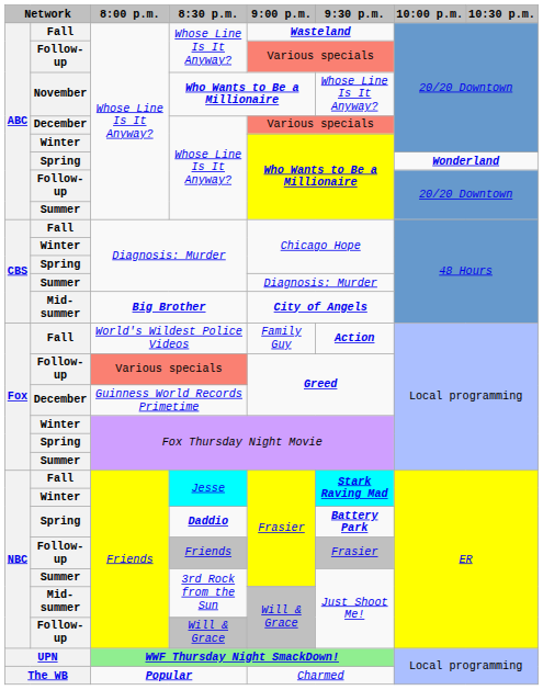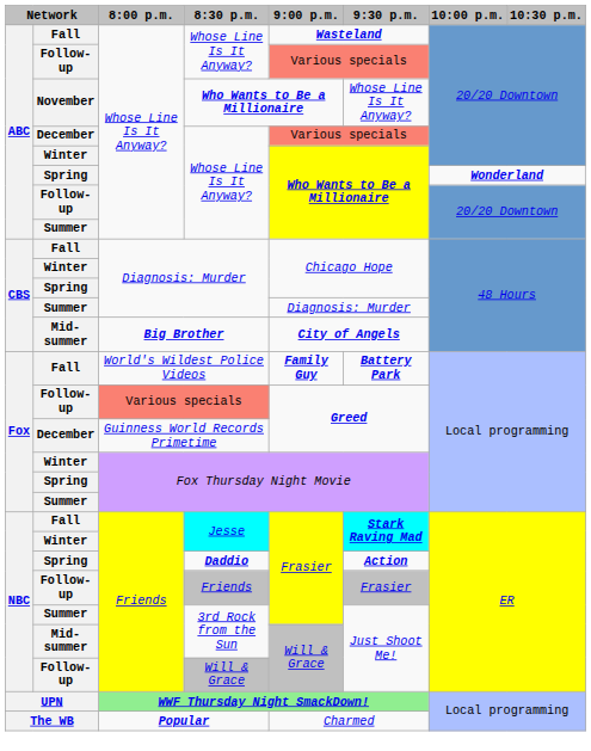World's Wildest Police Videos | 9:00 p.m.: normal -> bold
World's Wildest Police Videos | 9:30 p.m.: Action -> Battery Park
Daddio | 9:30 p.m.: Battery Park -> Action
